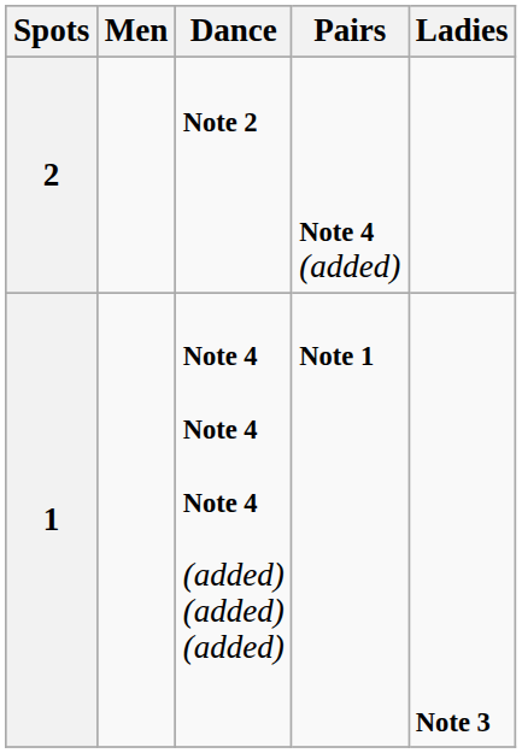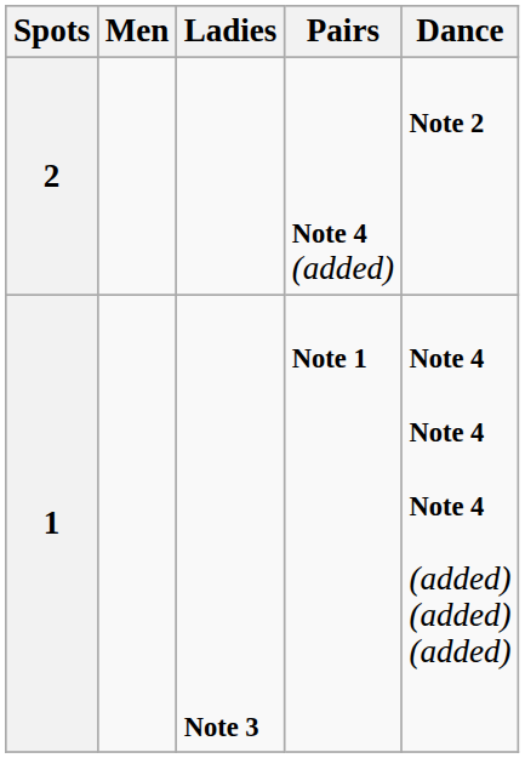columns swapped: Ladies <-> Dance
